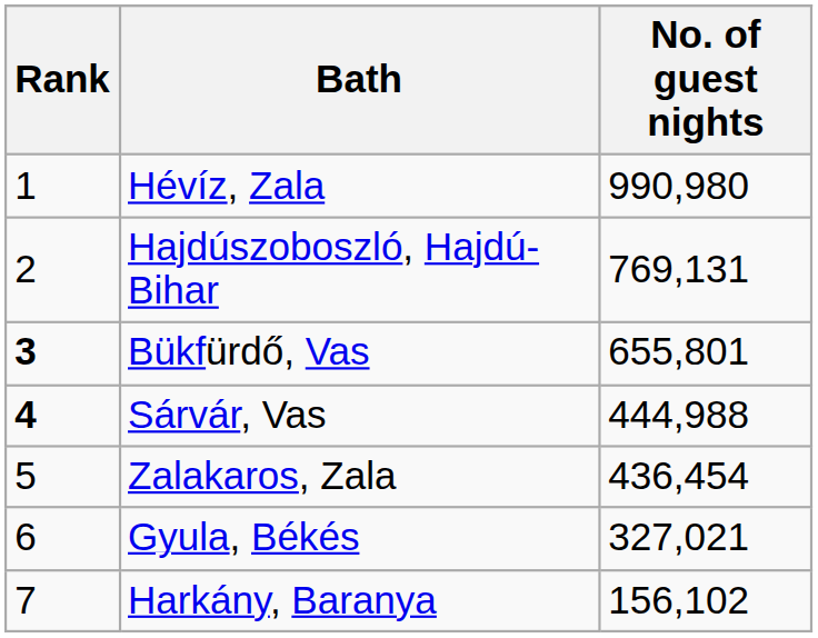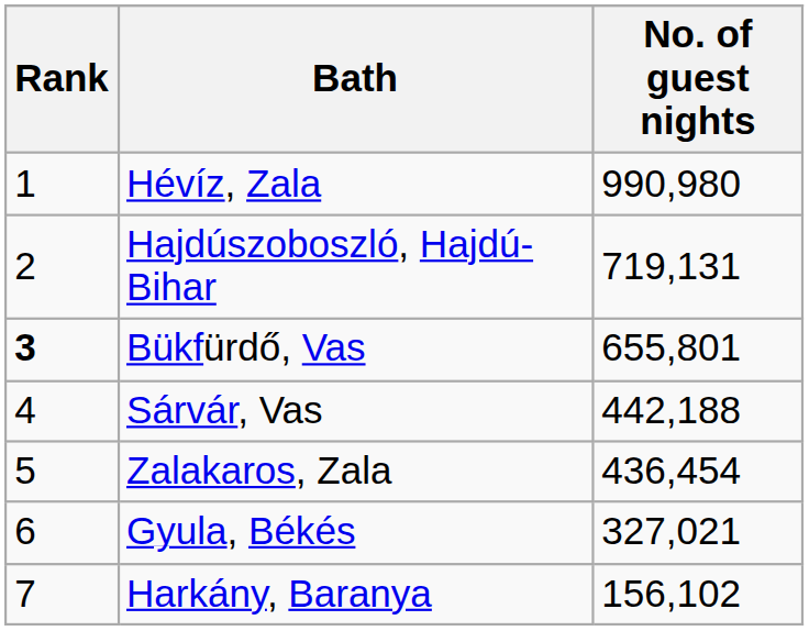Hajdúszoboszló, Hajdú-Bihar | No. of guest nights: 769,131 -> 719,131
Sárvár, Vas | Rank: bold -> normal
Sárvár, Vas | No. of guest nights: 444,988 -> 442,188
